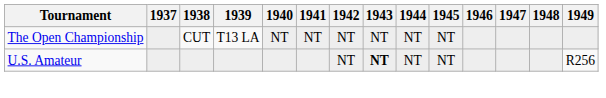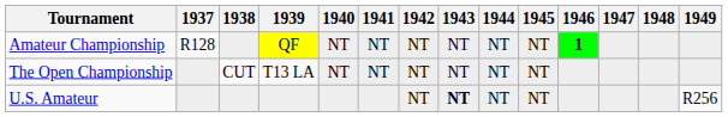+ row: Amateur Championship | R128 | QF | NT | NT | NT | NT | NT | NT | 1
